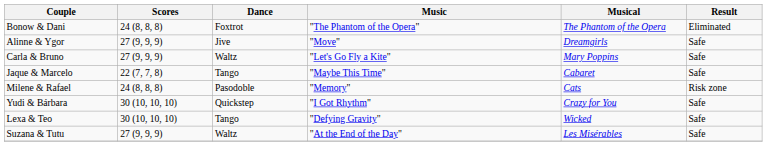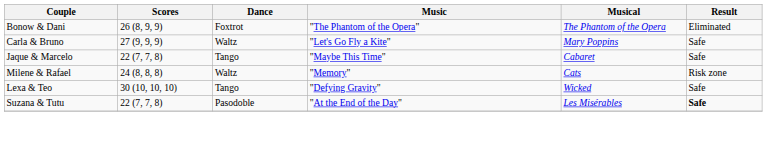Bonow & Dani | Scores: 24 (8, 8, 8) -> 26 (8, 9, 9)
- row: Alinne & Ygor | 27 (9, 9, 9) | Jive | "Move" | Dreamgirls | Safe
Milene & Rafael | Dance: Pasodoble -> Waltz
- row: Yudi & Bárbara | 30 (10, 10, 10) | Quickstep | "I Got Rhythm" | Crazy for You | Safe
Suzana & Tutu | Scores: 27 (9, 9, 9) -> 22 (7, 7, 8)
Suzana & Tutu | Dance: Waltz -> Pasodoble
Suzana & Tutu | Result: normal -> bold
